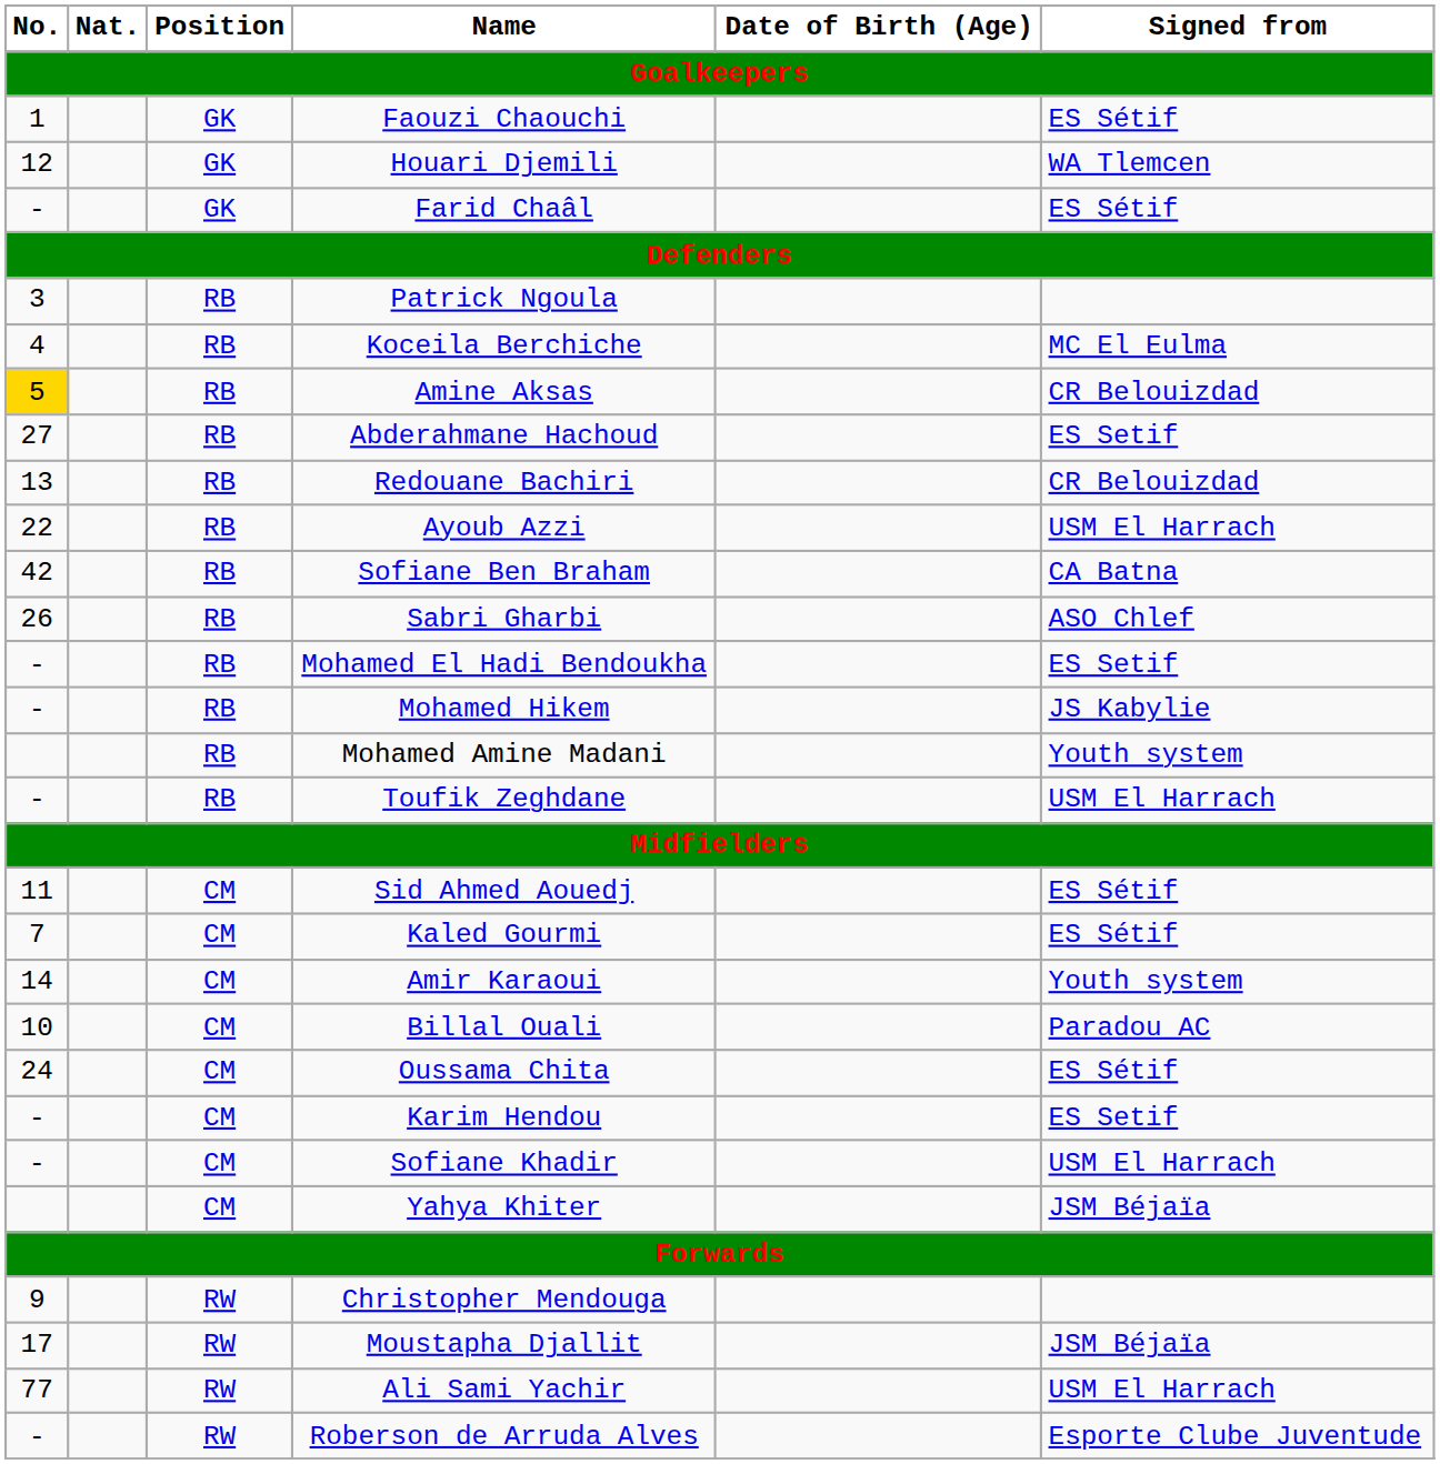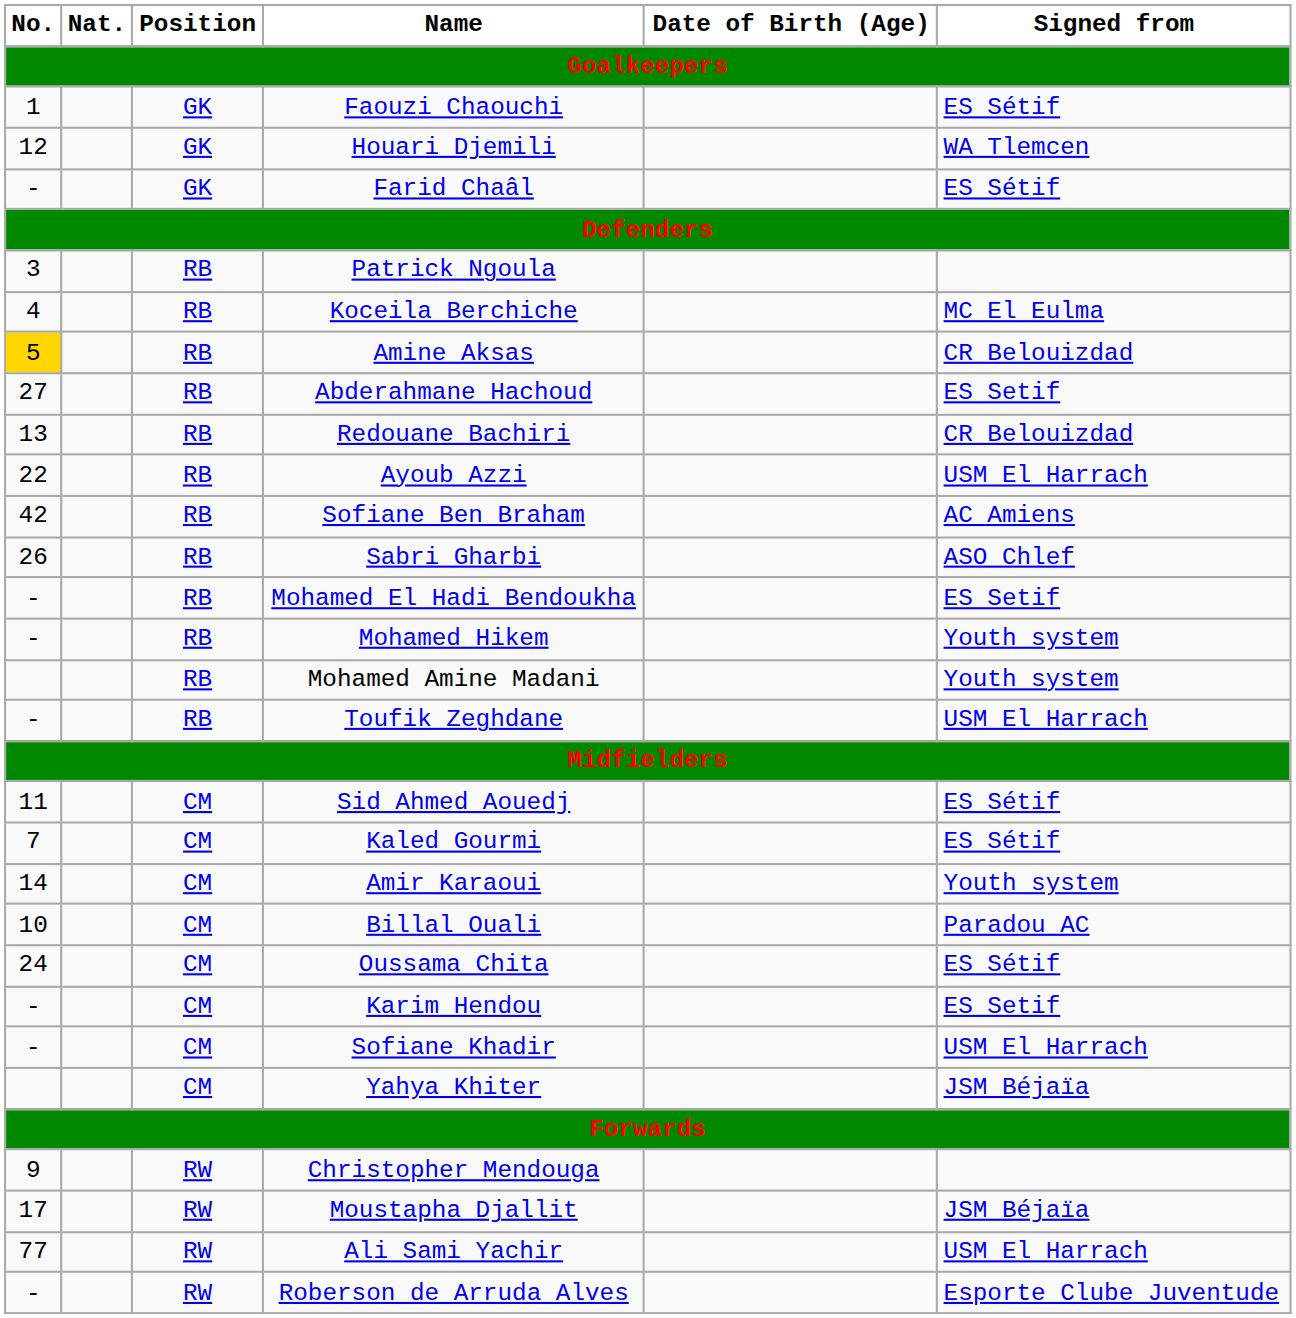Sofiane Ben Braham | Signed from: CA Batna -> AC Amiens
Mohamed Hikem | Signed from: JS Kabylie -> Youth system
